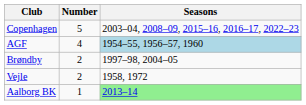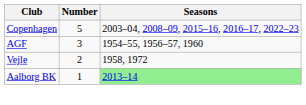AGF | Number: 4 -> 3
AGF | Seasons: lightblue background -> no background
- row: Brøndby | 2 | 1997–98, 2004–05
